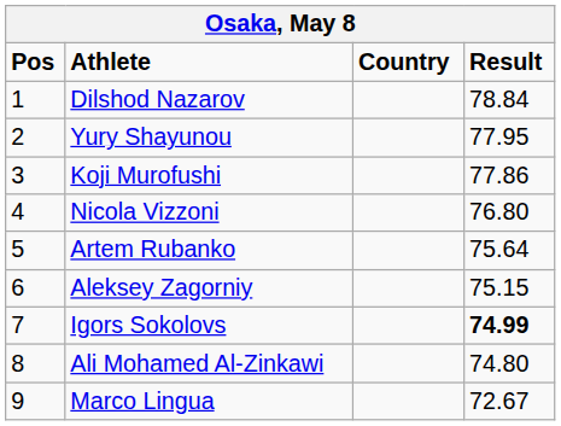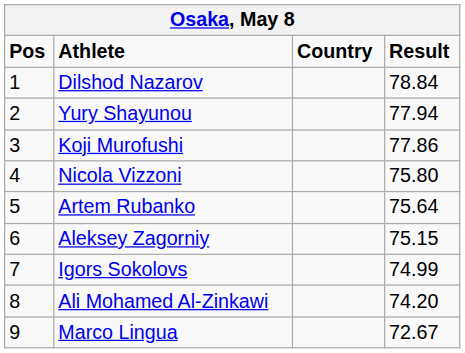Yury Shayunou | Result: 77.95 -> 77.94
Nicola Vizzoni | Result: 76.80 -> 75.80
Igors Sokolovs | Result: bold -> normal
Ali Mohamed Al-Zinkawi | Result: 74.80 -> 74.20
